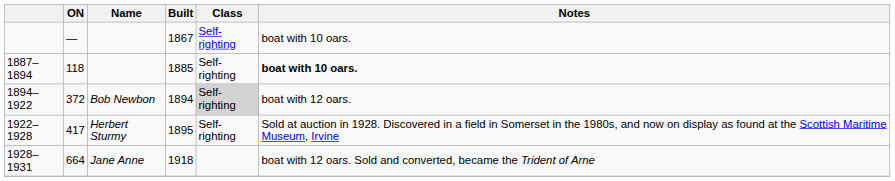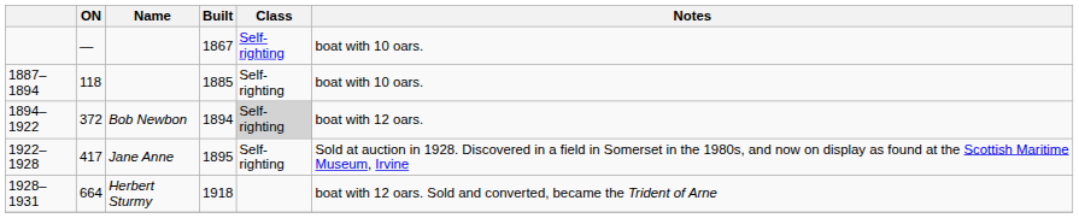1887–1894 | Notes: bold -> normal
1922–1928 | Name: Herbert Sturmy -> Jane Anne
1928–1931 | Name: Jane Anne -> Herbert Sturmy
